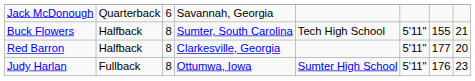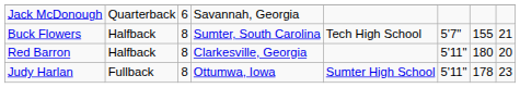Buck Flowers | column 6: 5'11" -> 5'7"
Red Barron | column 7: 177 -> 180
Judy Harlan | column 7: 176 -> 178
